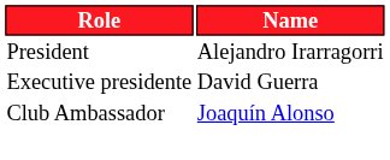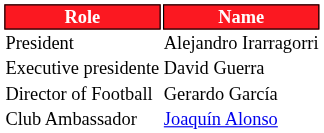+ row: Director of Football | Gerardo García
